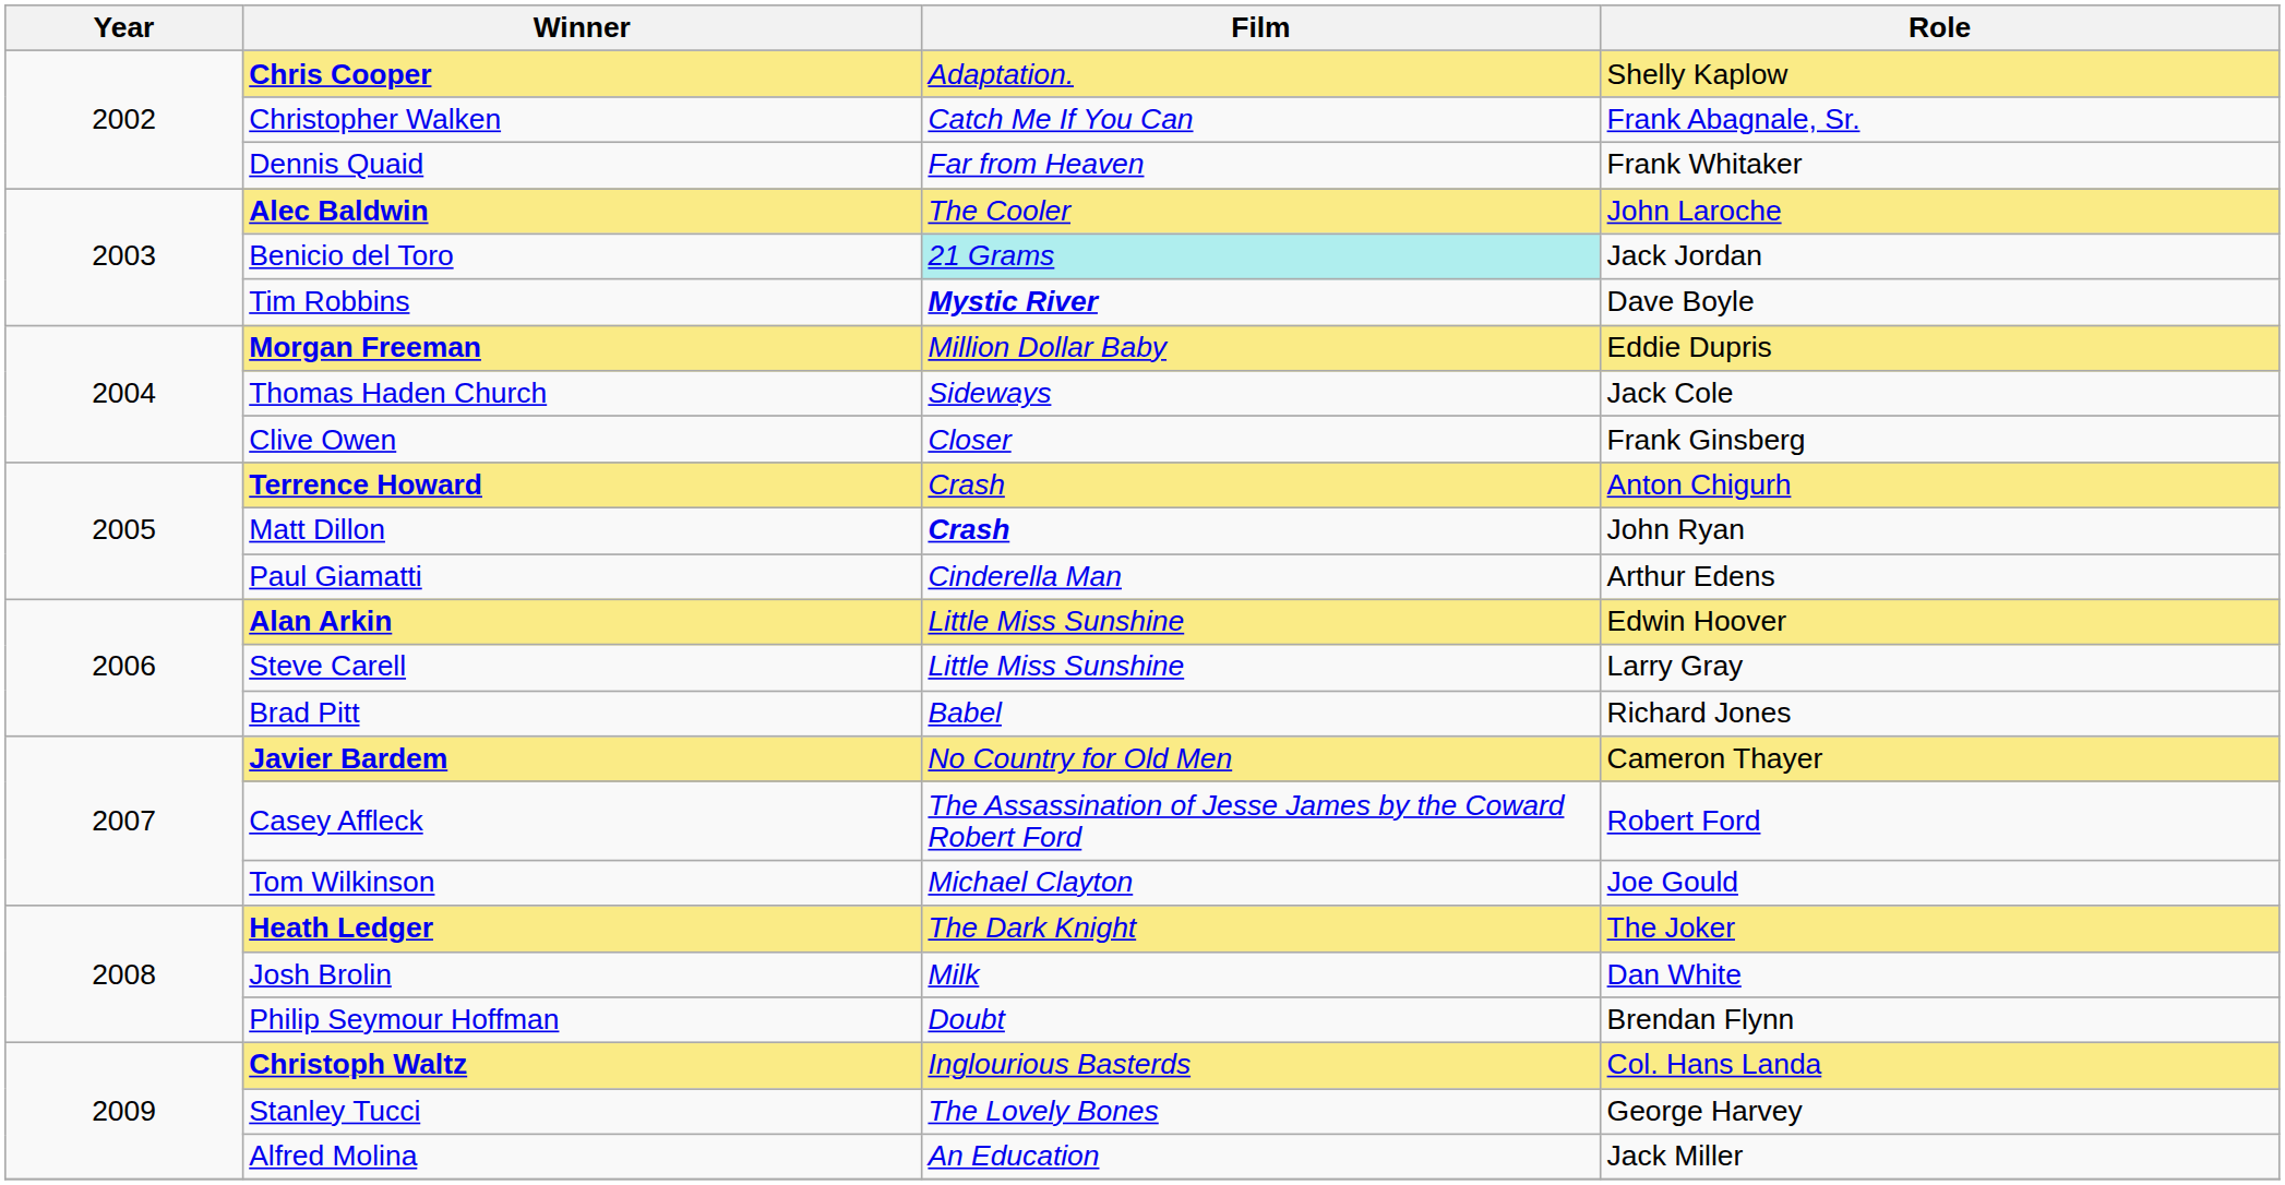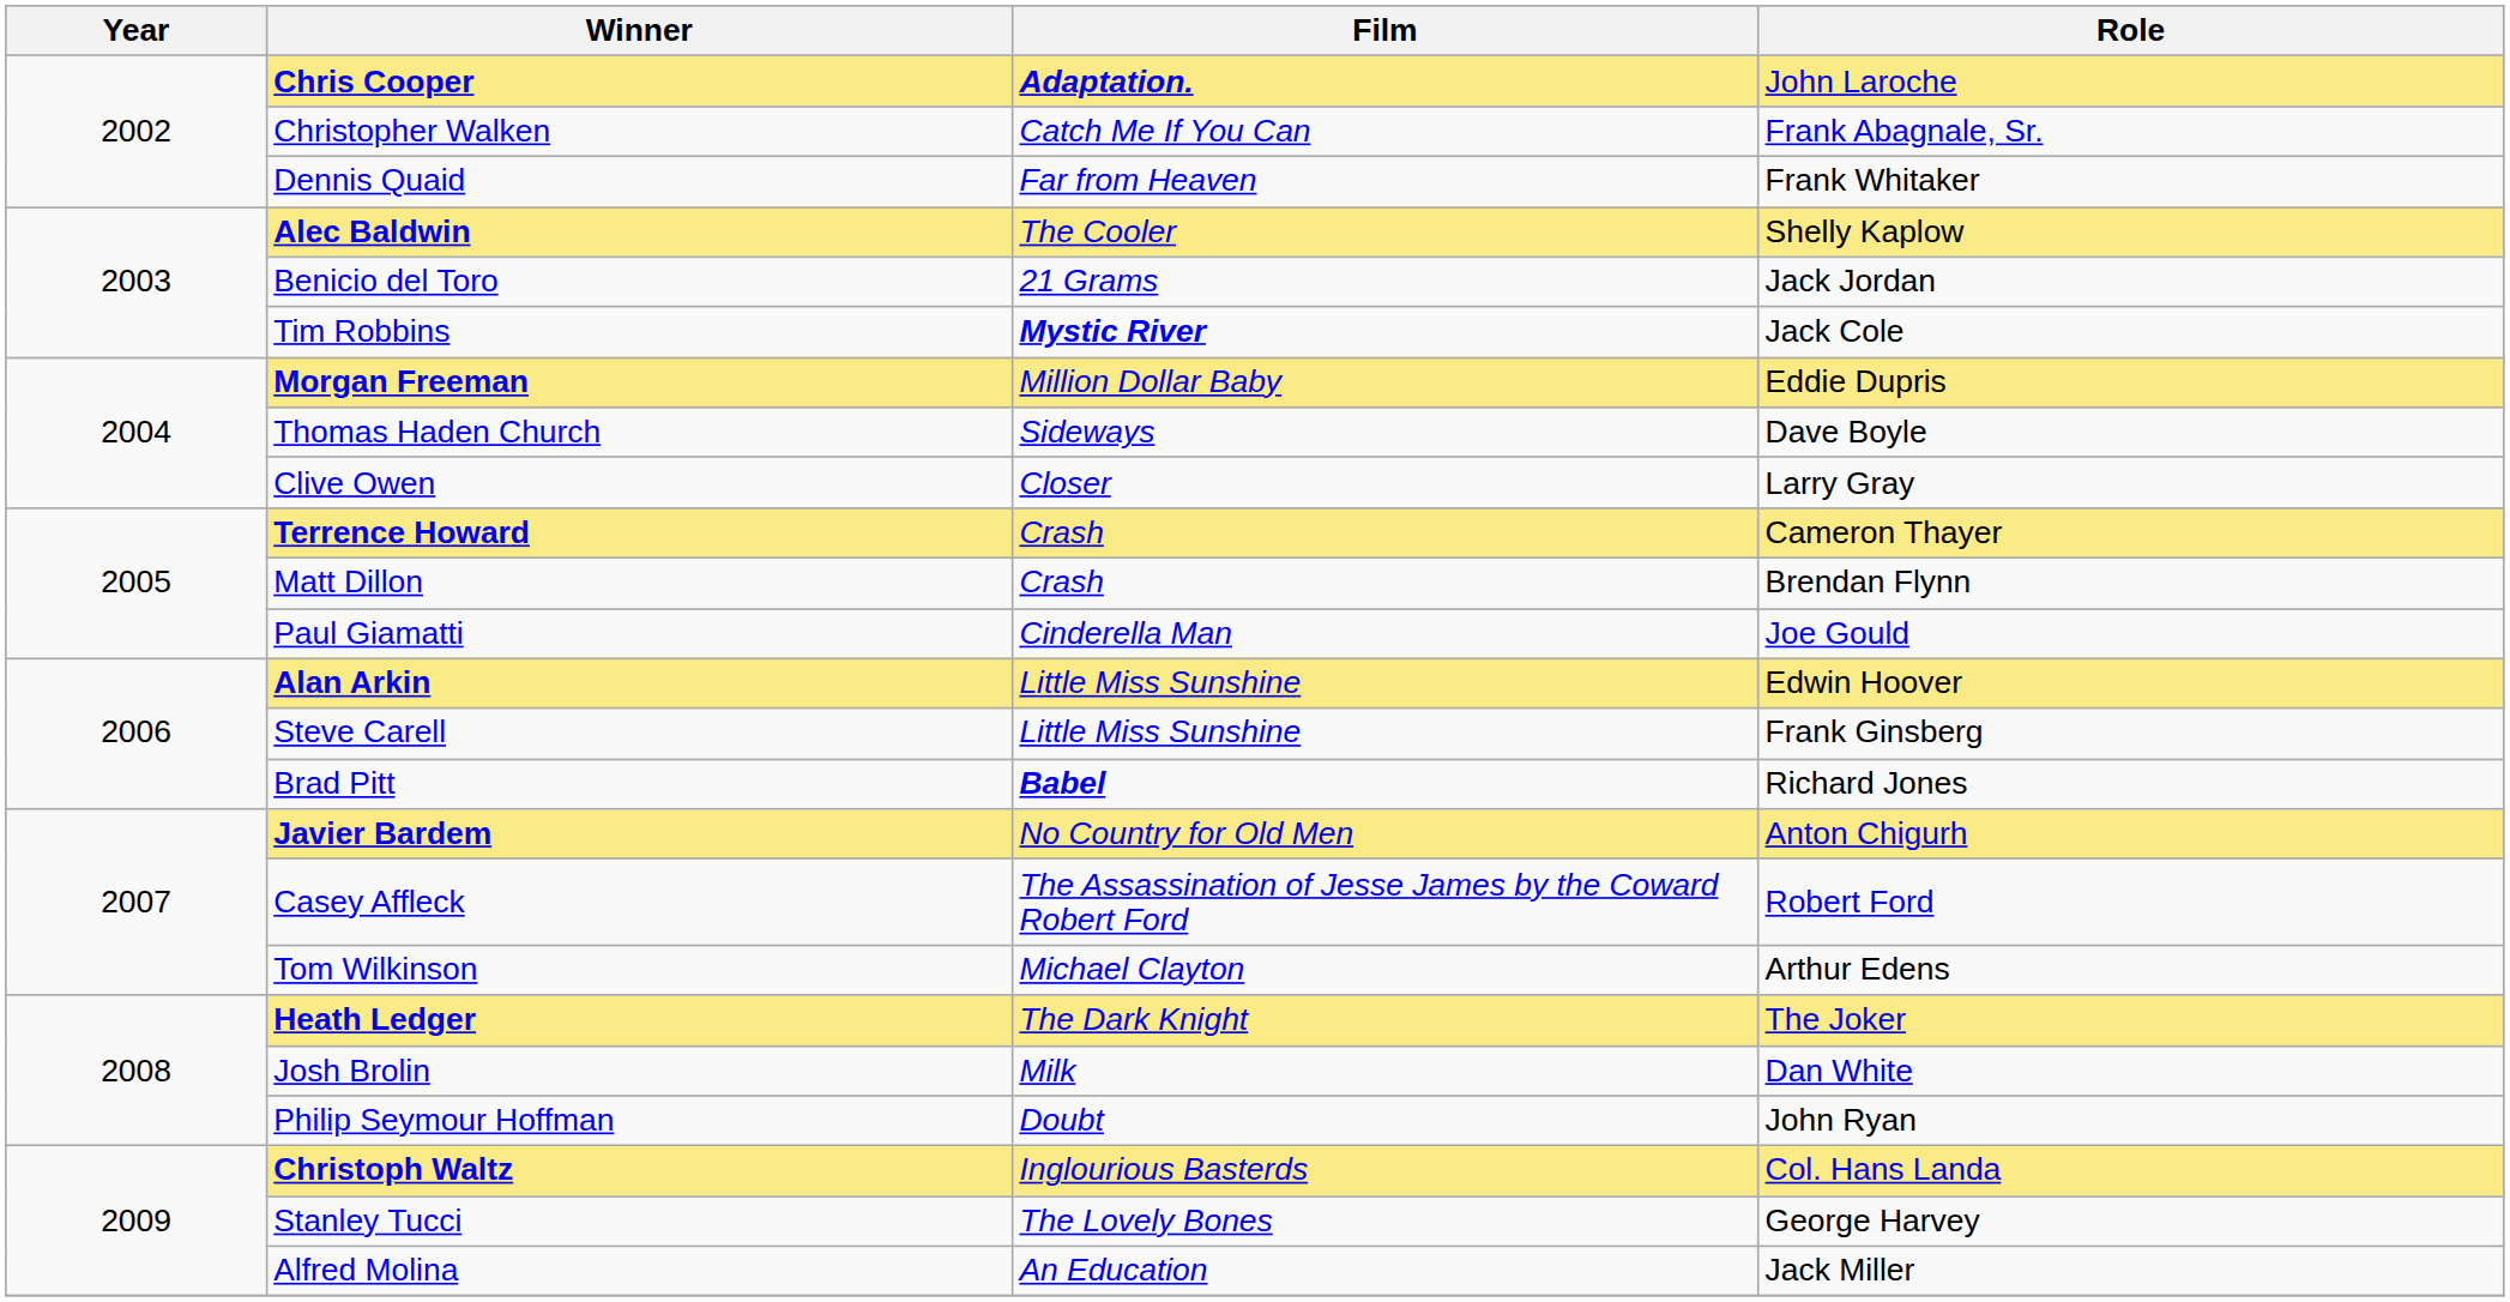Chris Cooper | Film: normal -> bold
Chris Cooper | Role: Shelly Kaplow -> John Laroche
Alec Baldwin | Role: John Laroche -> Shelly Kaplow
Benicio del Toro | Film: paleturquoise background -> no background
Tim Robbins | Role: Dave Boyle -> Jack Cole
Thomas Haden Church | Role: Jack Cole -> Dave Boyle
Clive Owen | Role: Frank Ginsberg -> Larry Gray
Terrence Howard | Role: Anton Chigurh -> Cameron Thayer
Matt Dillon | Film: bold -> normal
Matt Dillon | Role: John Ryan -> Brendan Flynn
Paul Giamatti | Role: Arthur Edens -> Joe Gould
Steve Carell | Role: Larry Gray -> Frank Ginsberg
Brad Pitt | Film: normal -> bold
Javier Bardem | Role: Cameron Thayer -> Anton Chigurh
Tom Wilkinson | Role: Joe Gould -> Arthur Edens
Philip Seymour Hoffman | Role: Brendan Flynn -> John Ryan
